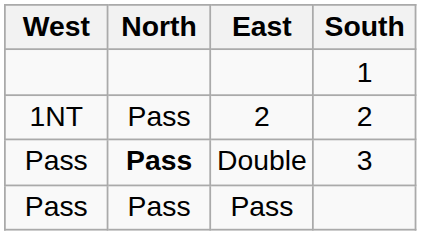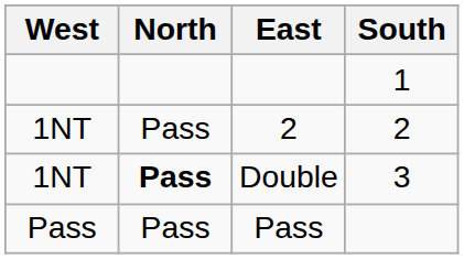Double | West: Pass -> 1NT
